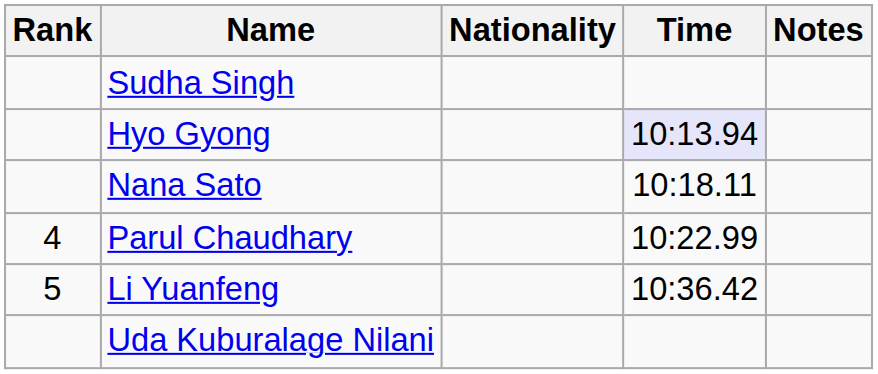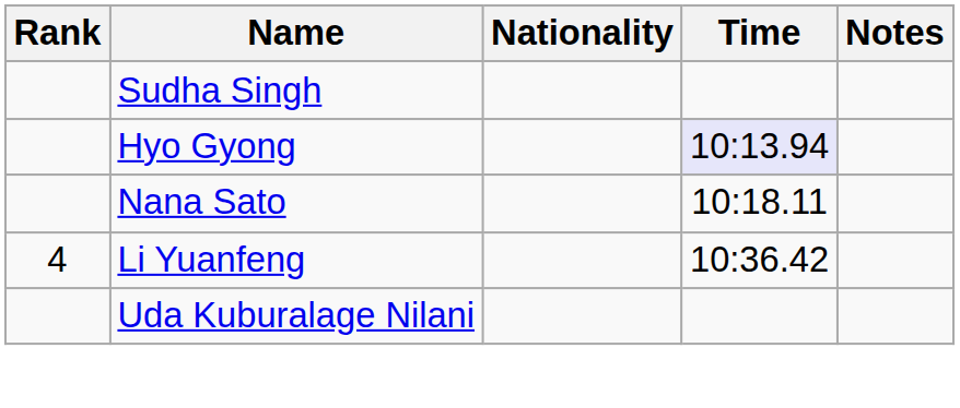- row: 4 | Parul Chaudhary | 10:22.99
Li Yuanfeng | Rank: 5 -> 4
